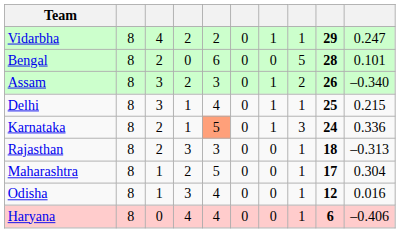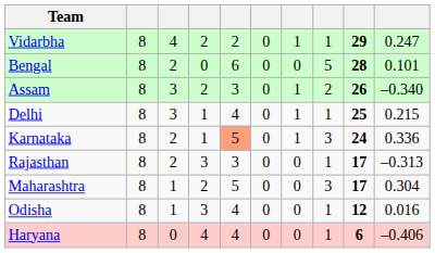Rajasthan | column 9: 18 -> 17
Maharashtra | column 8: 1 -> 3
